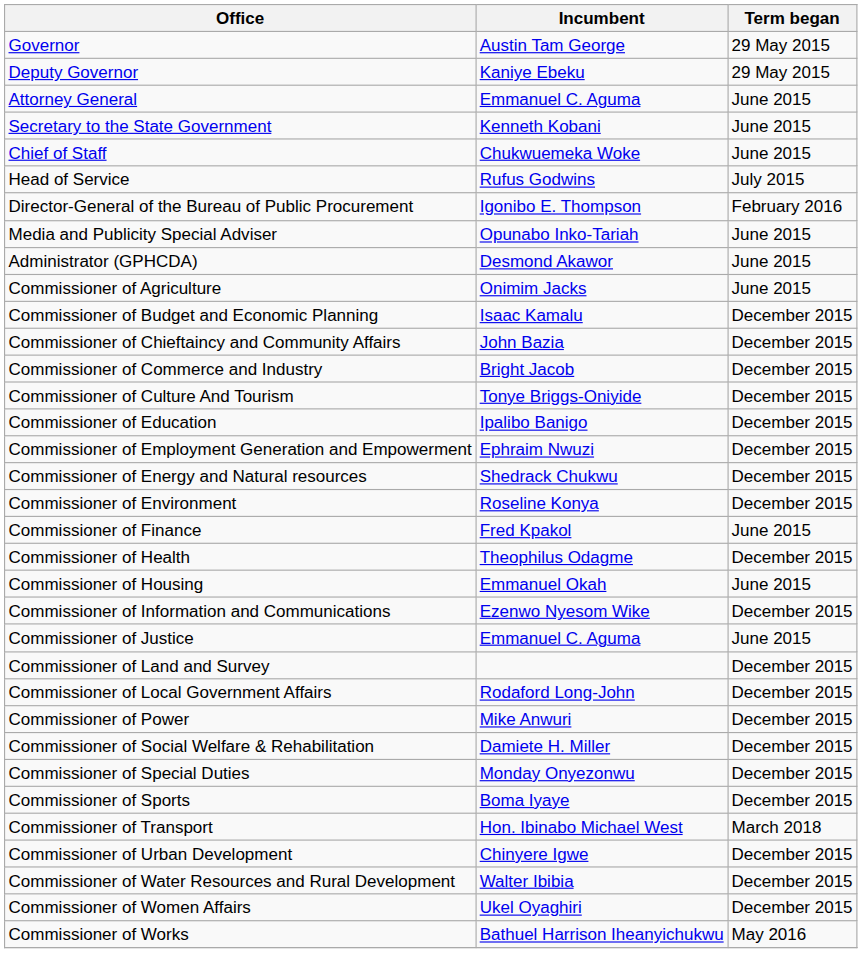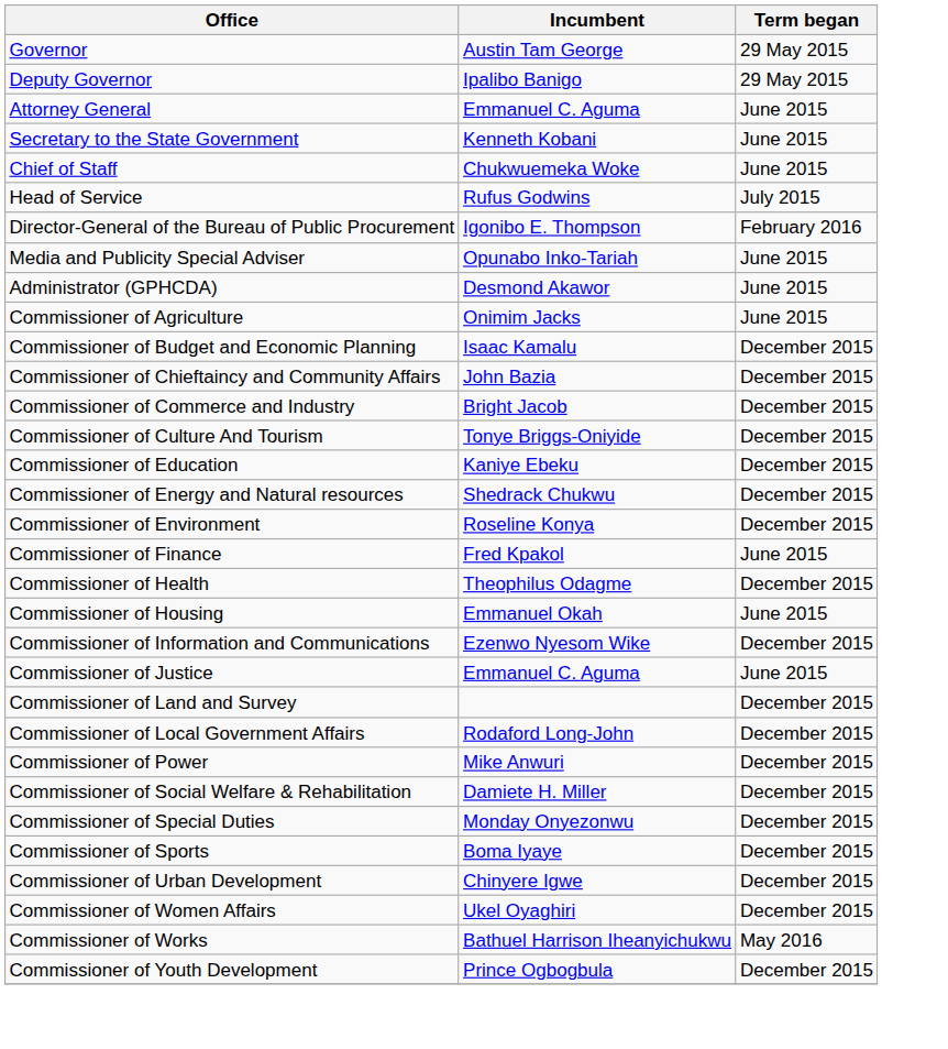Deputy Governor | Incumbent: Kaniye Ebeku -> Ipalibo Banigo
Commissioner of Education | Incumbent: Ipalibo Banigo -> Kaniye Ebeku
- row: Commissioner of Employment Generation and Empowerment | Ephraim Nwuzi | December 2015
- row: Commissioner of Transport | Hon. Ibinabo Michael West | March 2018
- row: Commissioner of Water Resources and Rural Development | Walter Ibibia | December 2015
+ row: Commissioner of Youth Development | Prince Ogbogbula | December 2015
